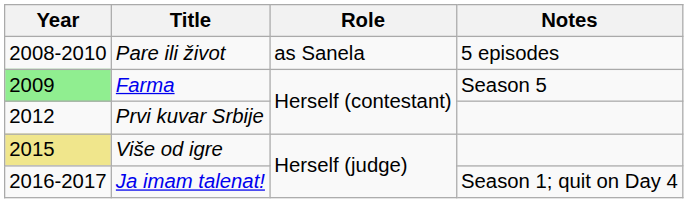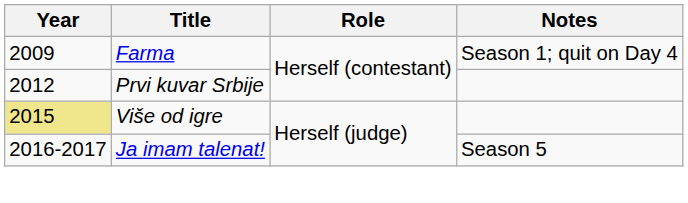- row: 2008-2010 | Pare ili život | as Sanela | 5 episodes
Farma | Year: lightgreen background -> no background
Farma | Notes: Season 5 -> Season 1; quit on Day 4
Ja imam talenat! | Notes: Season 1; quit on Day 4 -> Season 5
